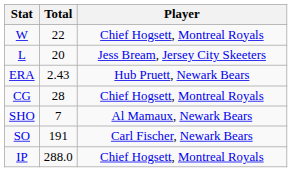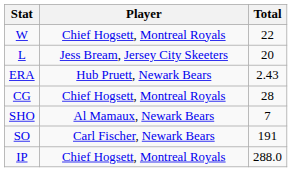columns swapped: Player <-> Total
